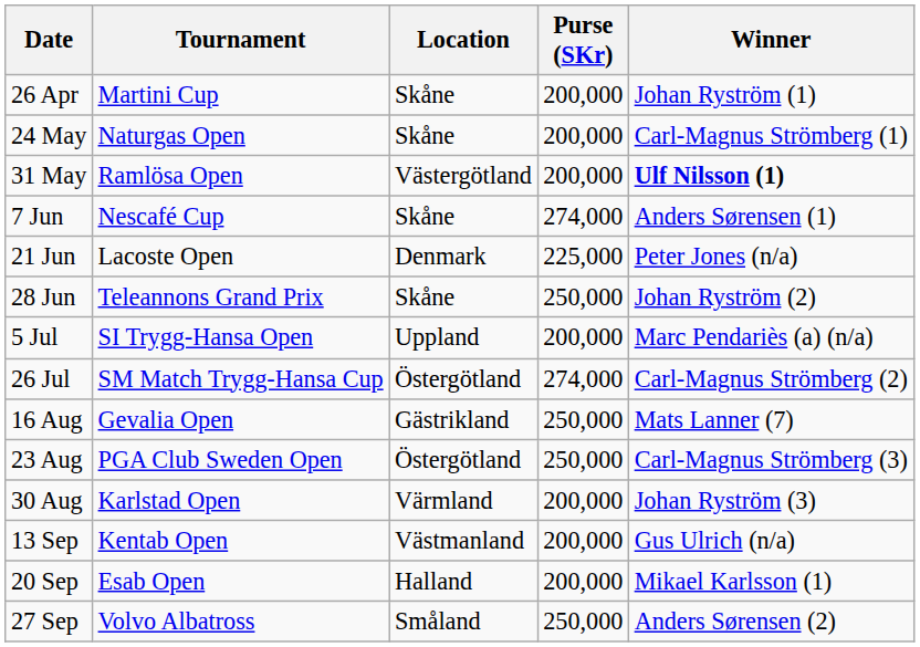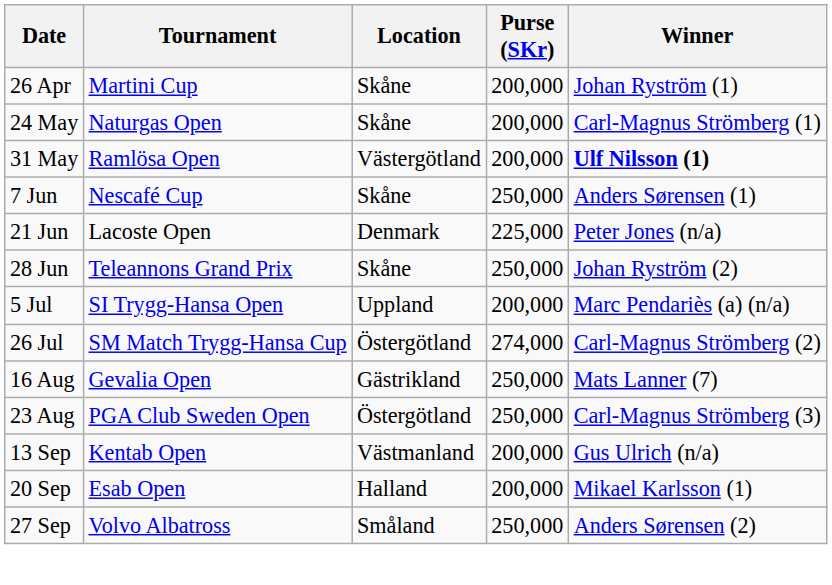7 Jun | Purse (SKr): 274,000 -> 250,000
- row: 30 Aug | Karlstad Open | Värmland | 200,000 | Johan Ryström (3)
